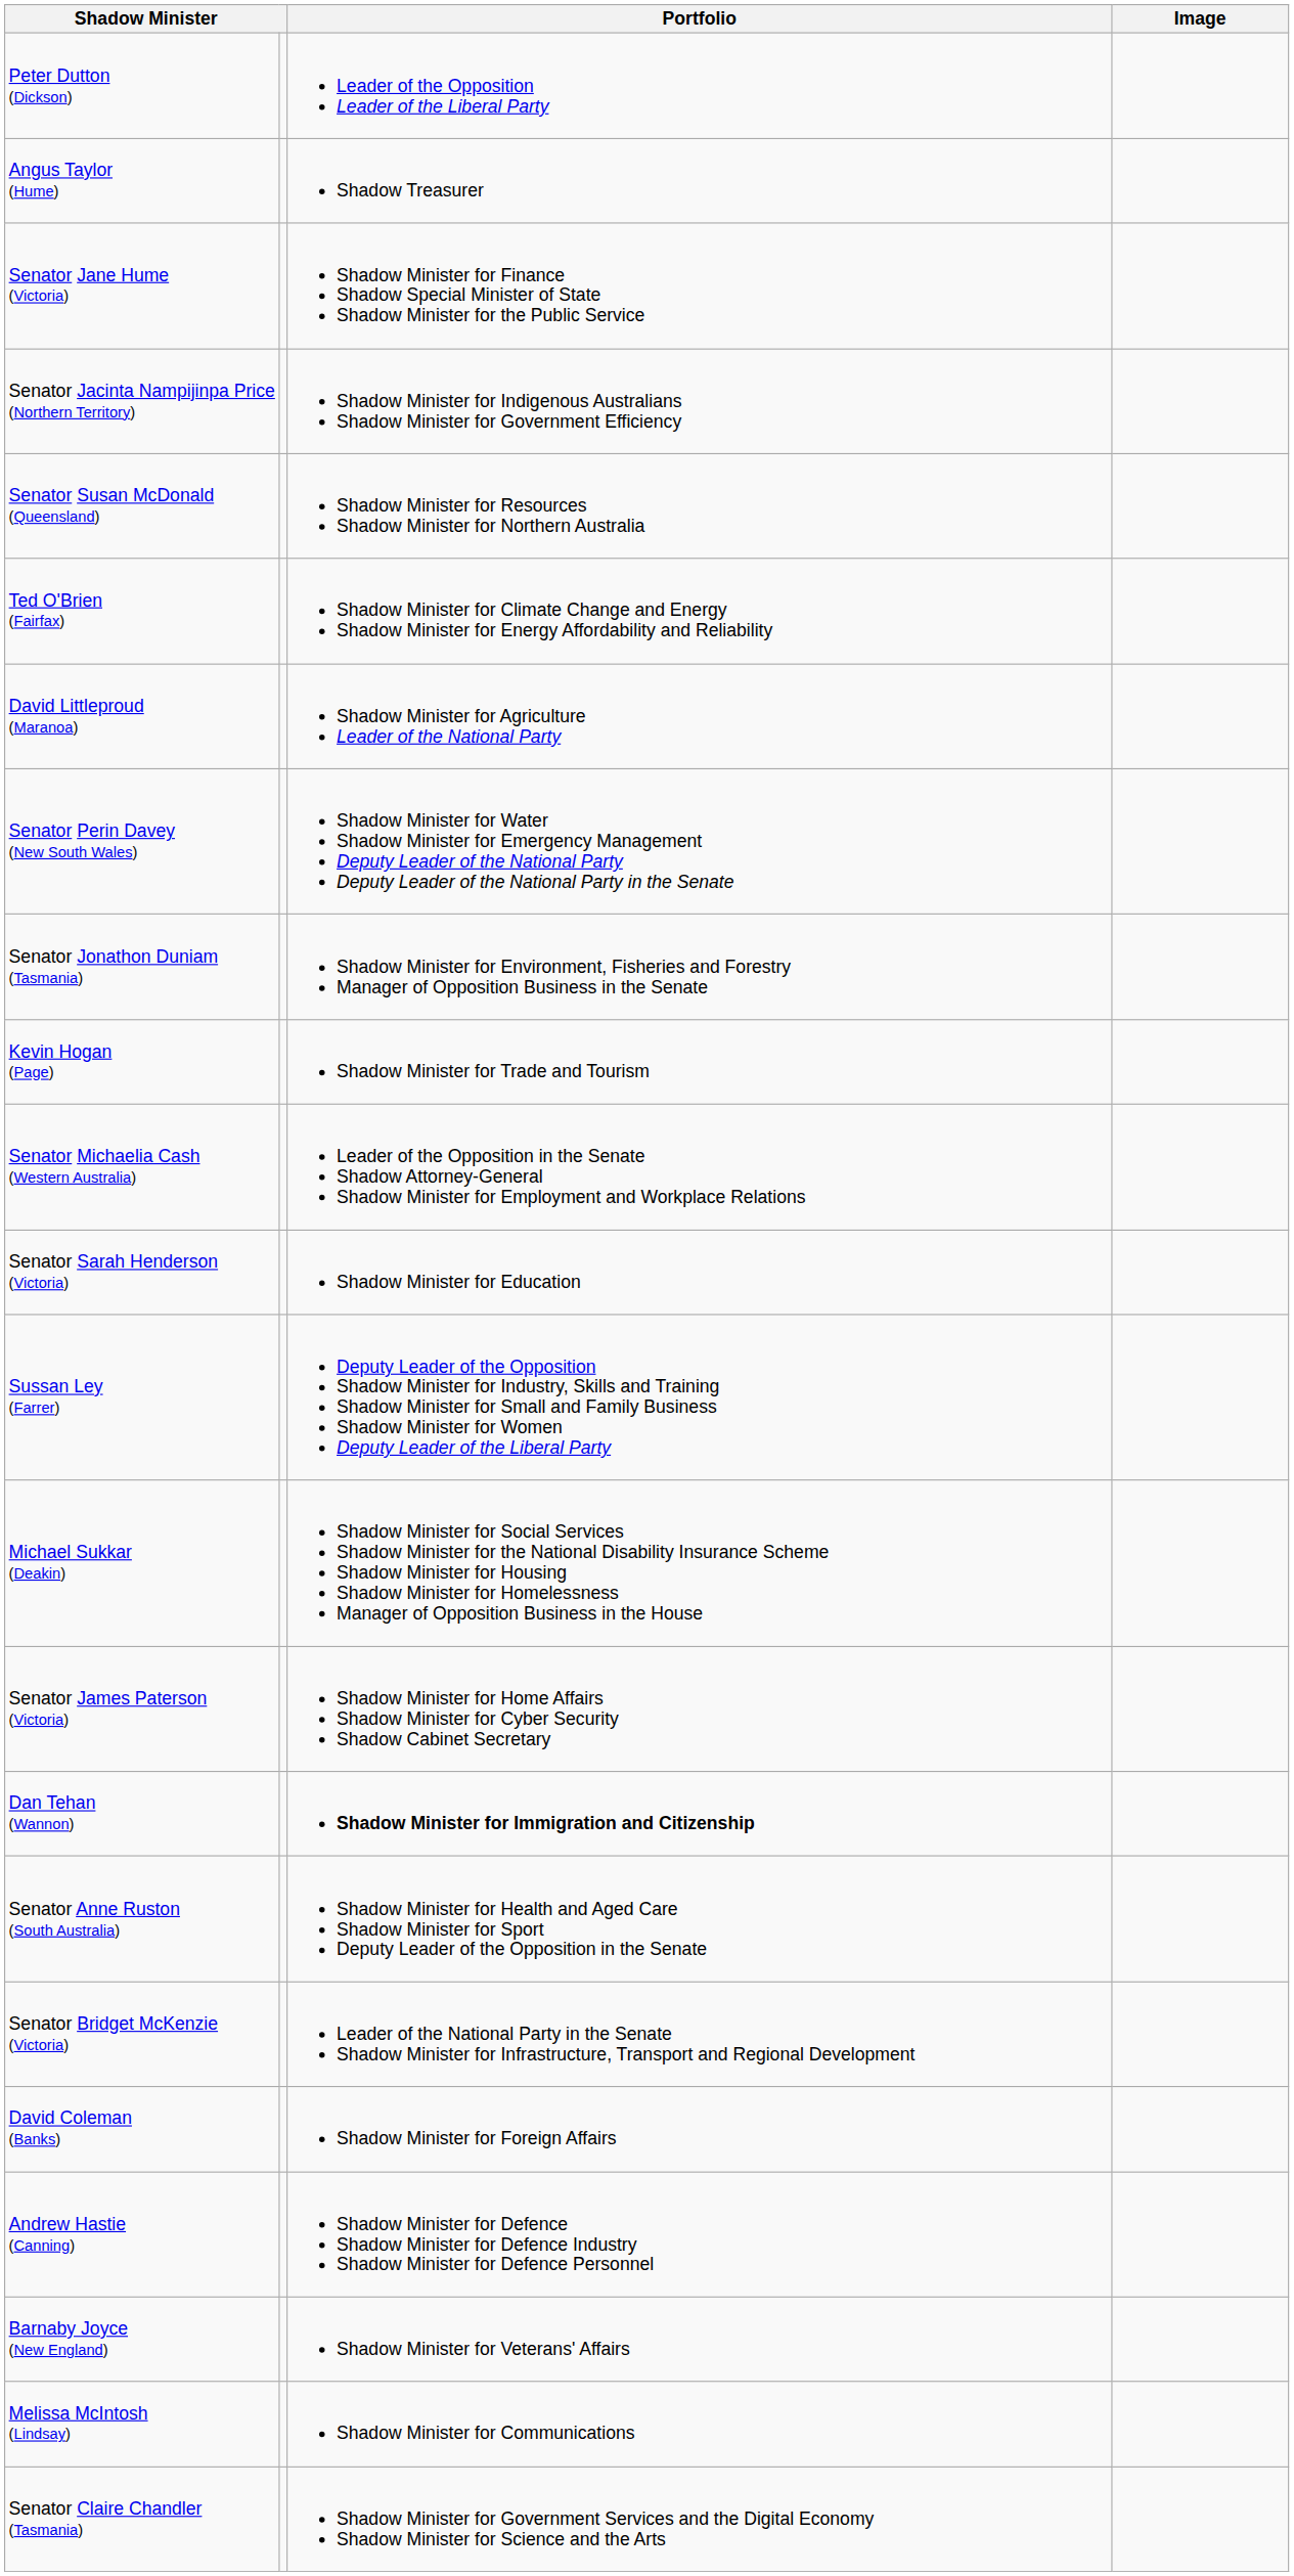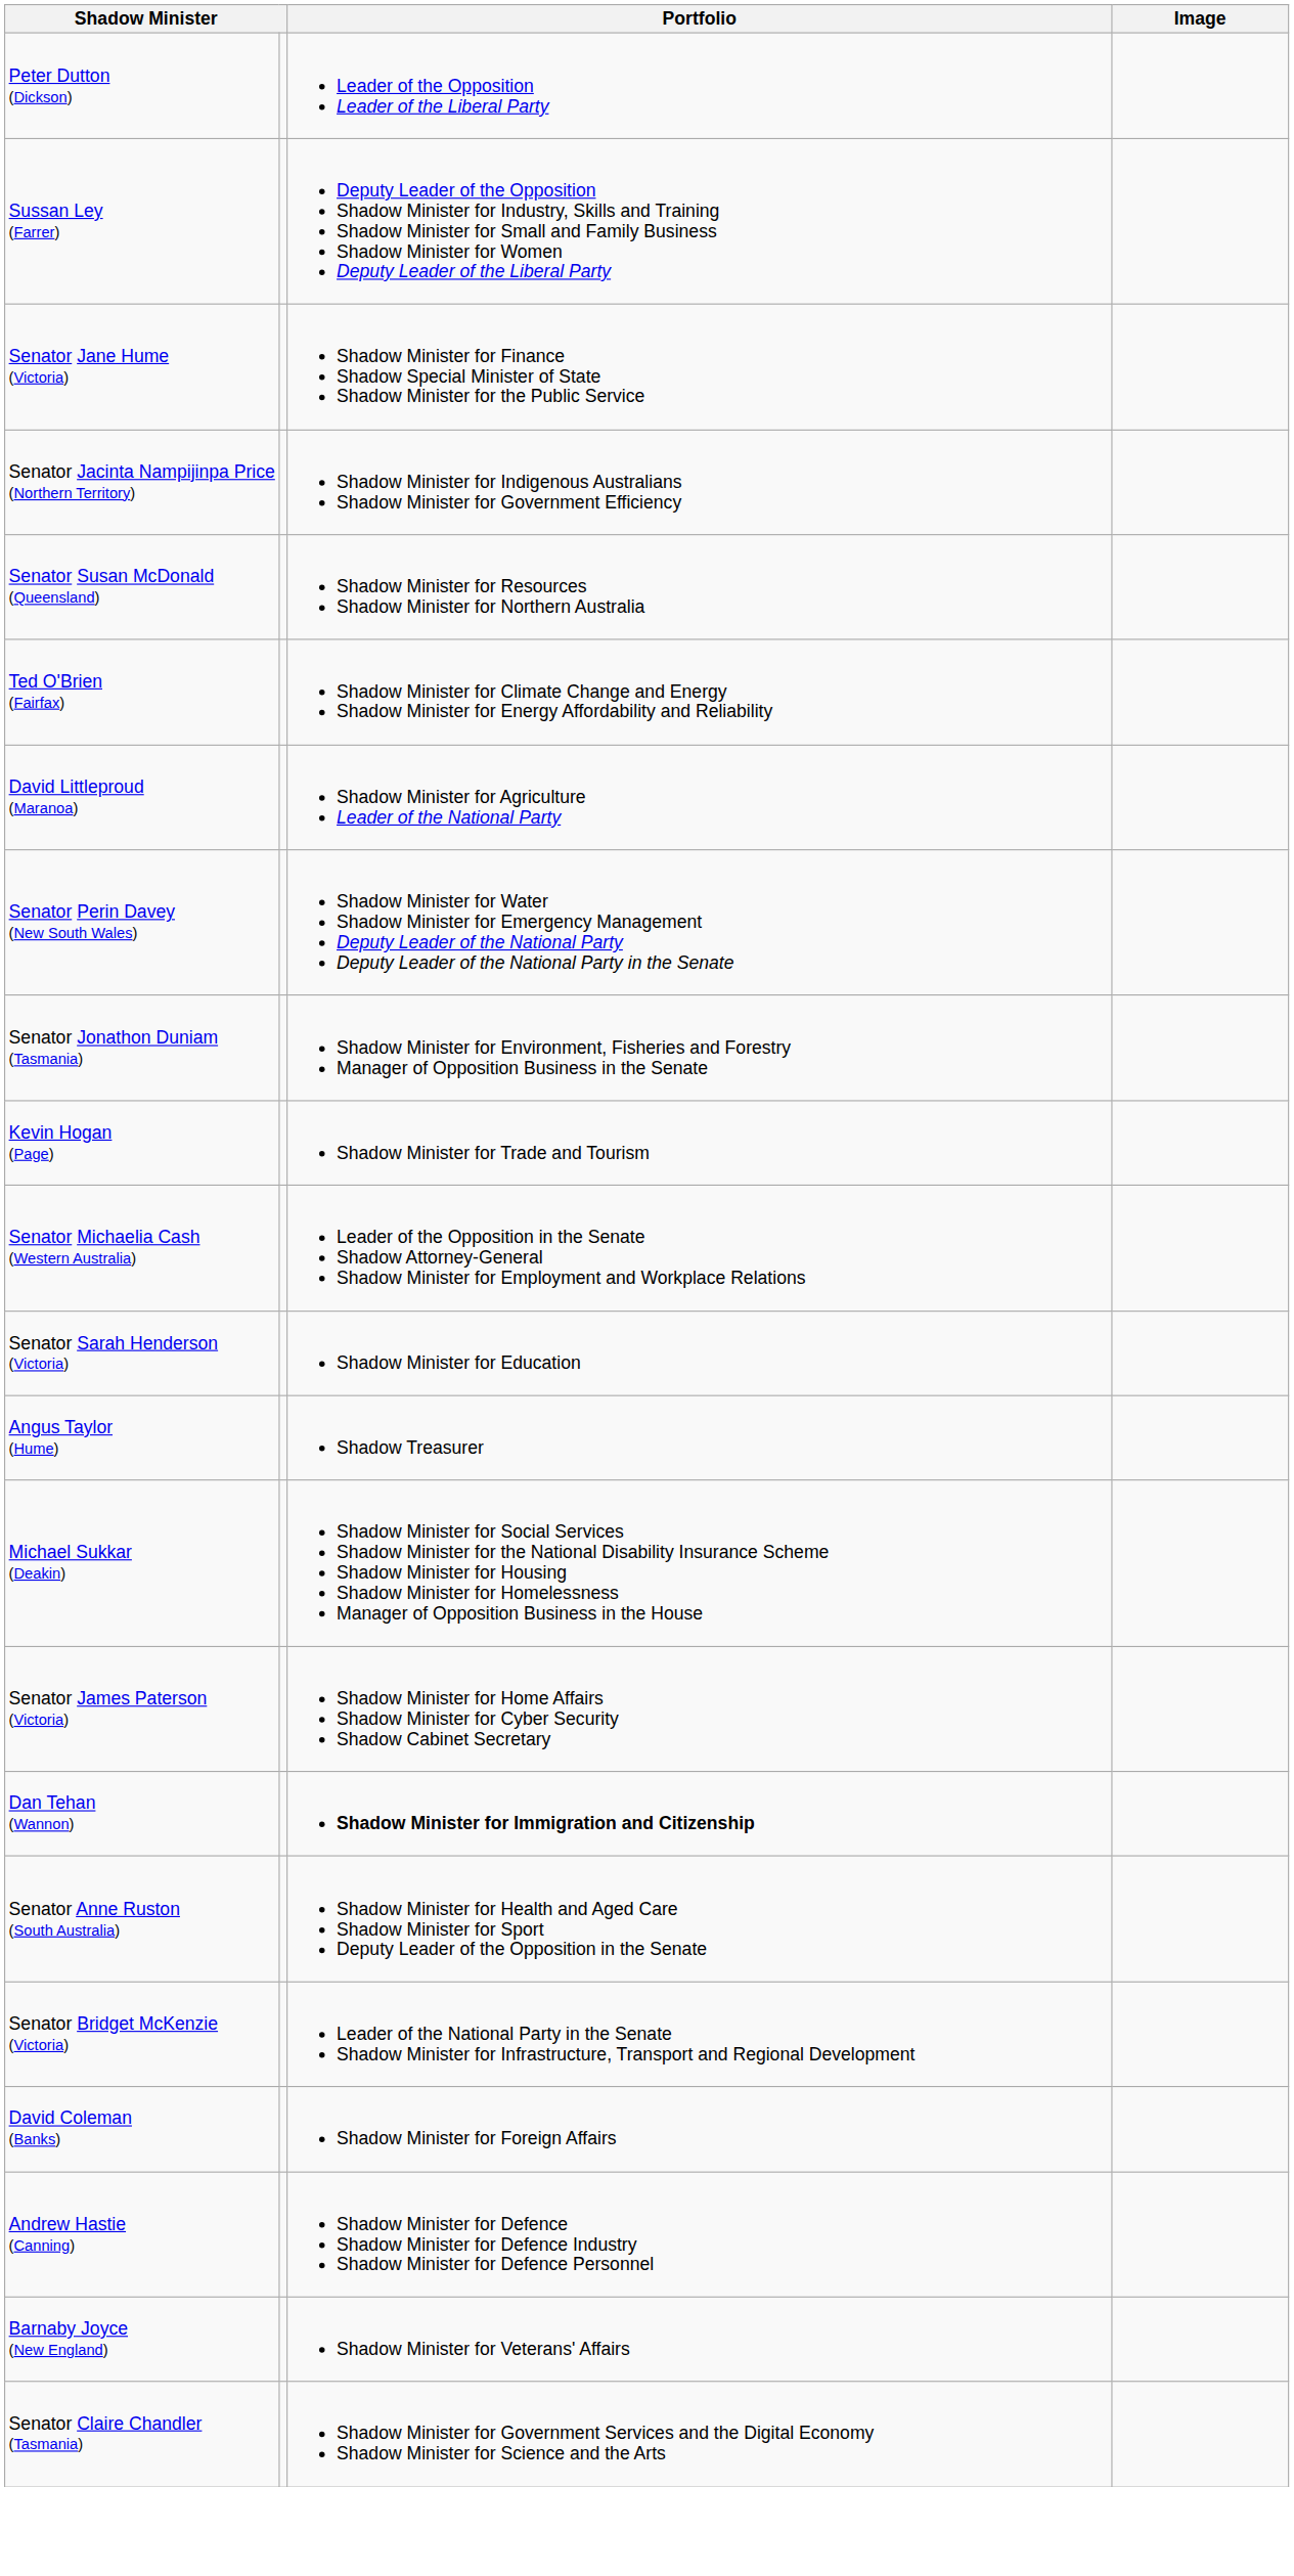rows swapped: Sussan Ley (Farrer) <-> Angus Taylor (Hume)
- row: Melissa McIntosh (Lindsay) | Shadow Minister for Communications
